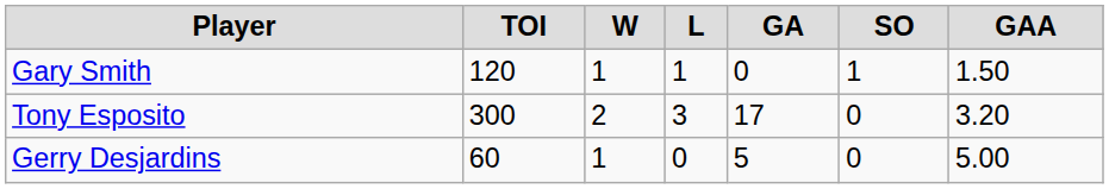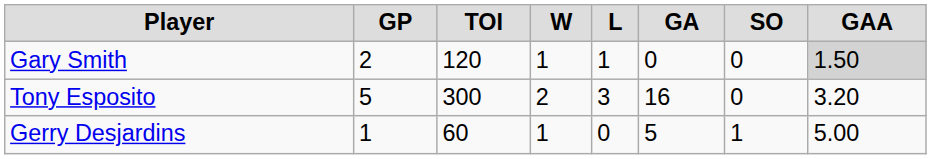+ column: GP | 2 | 5 | 1
Gary Smith | SO: 1 -> 0
Gary Smith | GAA: no background -> lightgrey background
Tony Esposito | GA: 17 -> 16
Gerry Desjardins | SO: 0 -> 1
